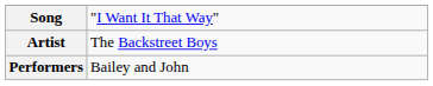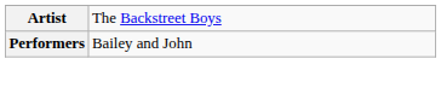- row: Song | "I Want It That Way"
